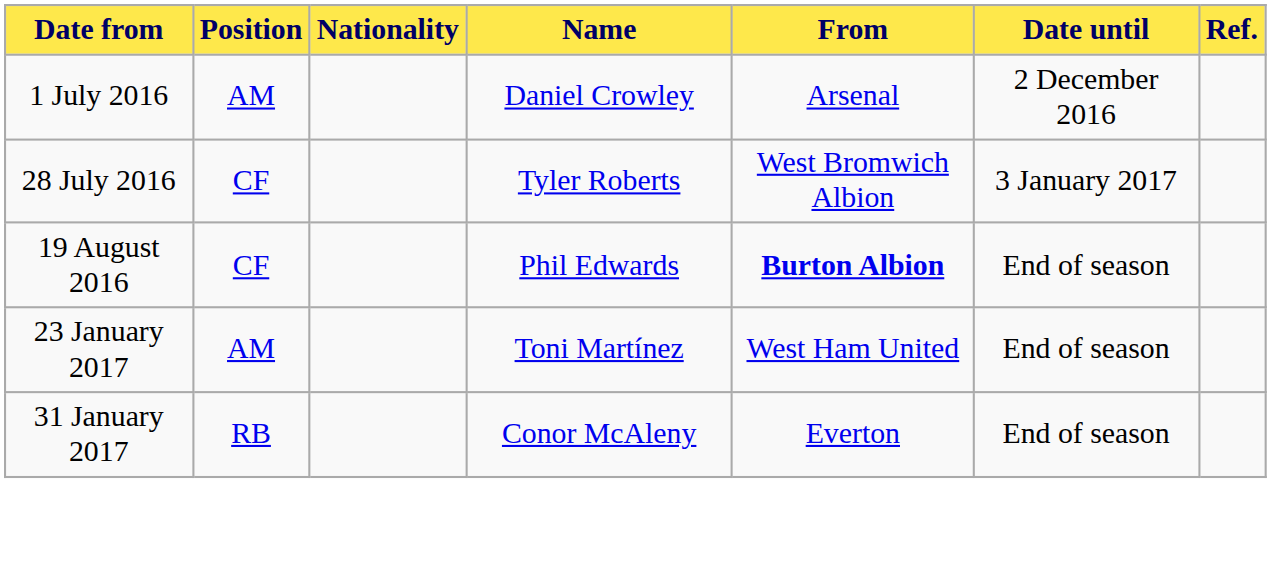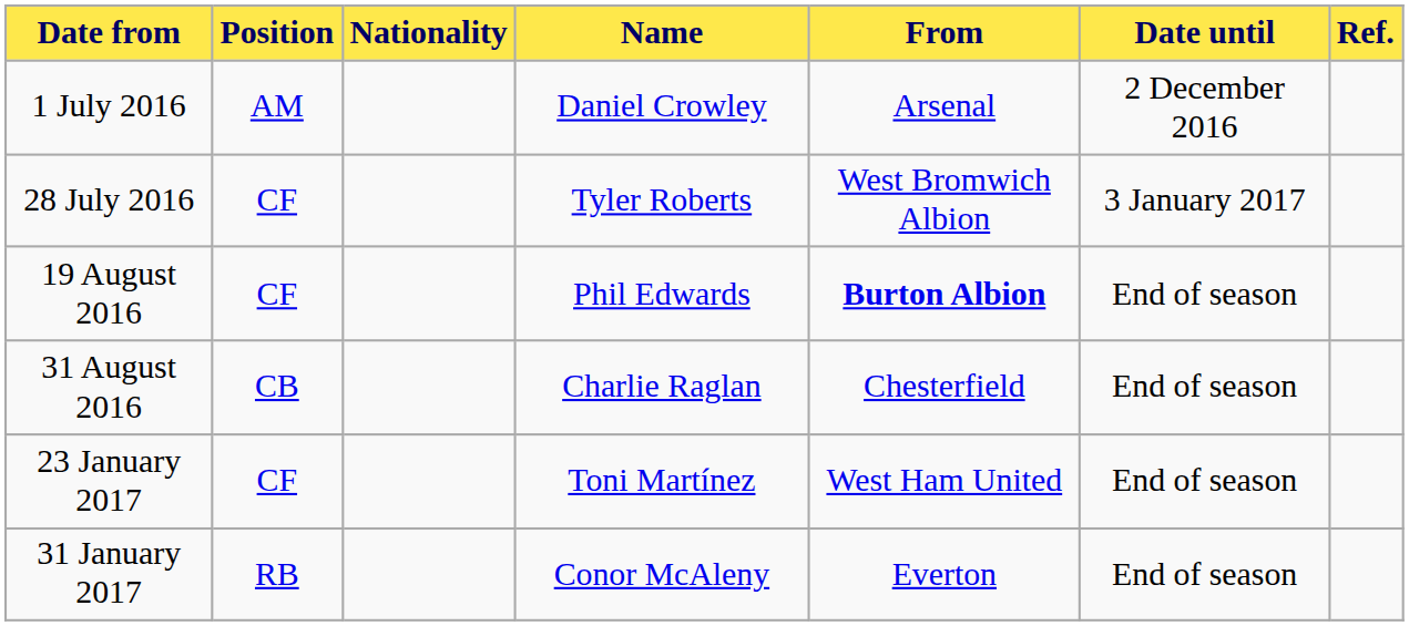+ row: 31 August 2016 | CB | Charlie Raglan | Chesterfield | End of season
23 January 2017 | Position: AM -> CF
